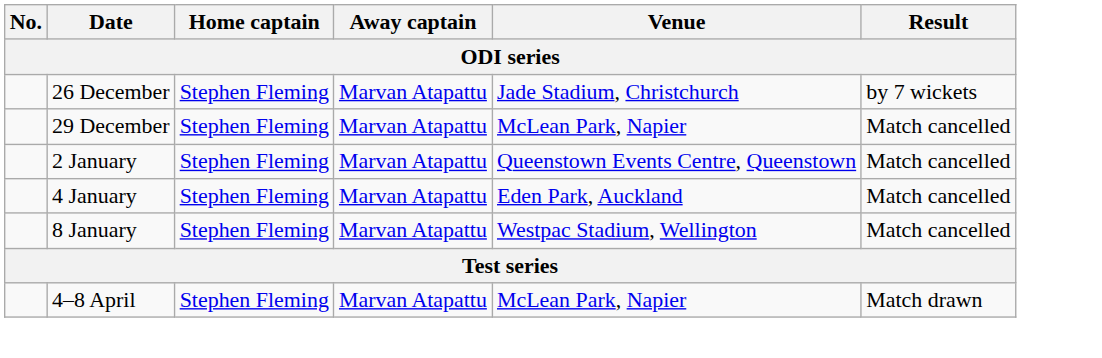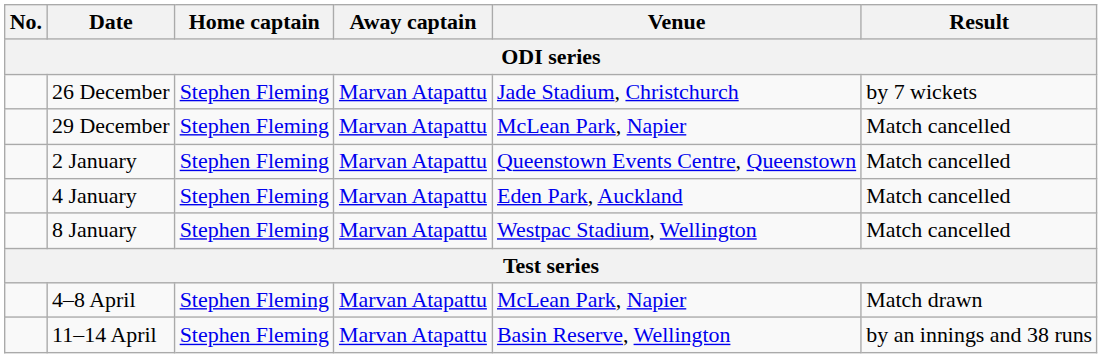+ row: 11–14 April | Stephen Fleming | Marvan Atapattu | Basin Reserve, Wellington | by an innings and 38 runs
